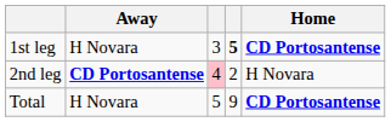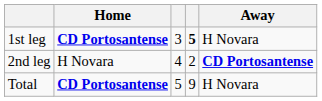columns swapped: Home <-> Away
2nd leg | column 3: pink background -> no background
